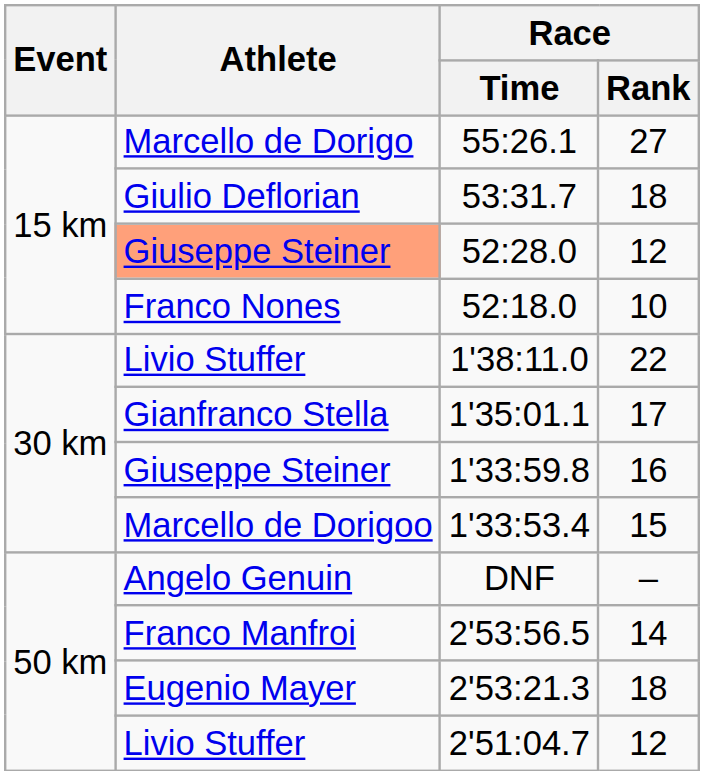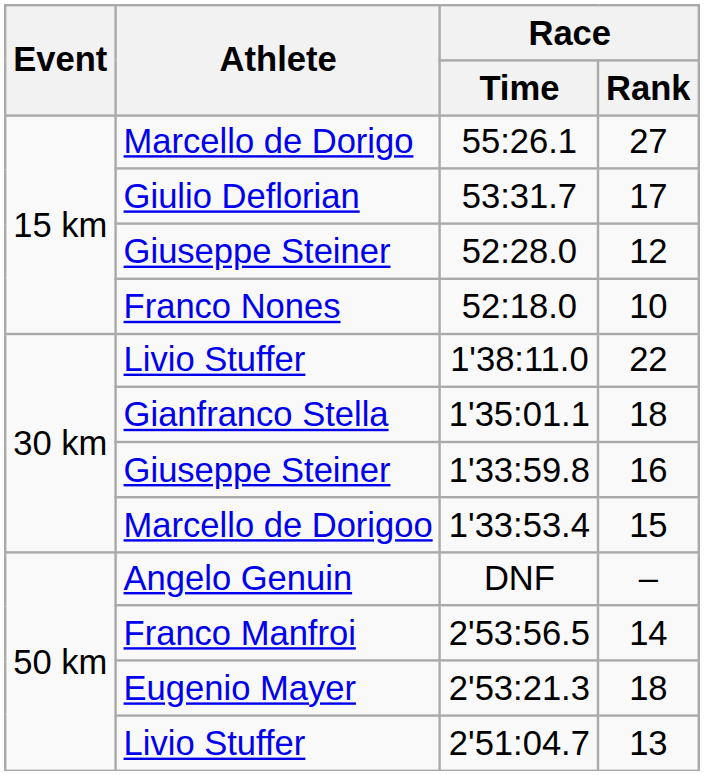53:31.7 | Race / Rank: 18 -> 17
52:28.0 | Athlete: lightsalmon background -> no background
1'35:01.1 | Race / Rank: 17 -> 18
2'51:04.7 | Race / Rank: 12 -> 13
